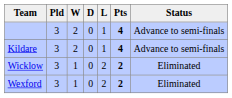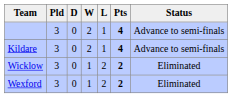columns swapped: W <-> D
